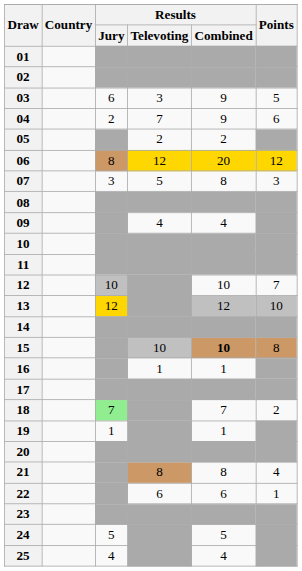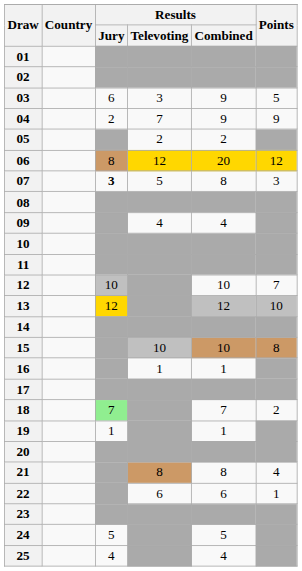04 | Points: 6 -> 9
07 | Results / Jury: normal -> bold
15 | Results / Combined: bold -> normal
